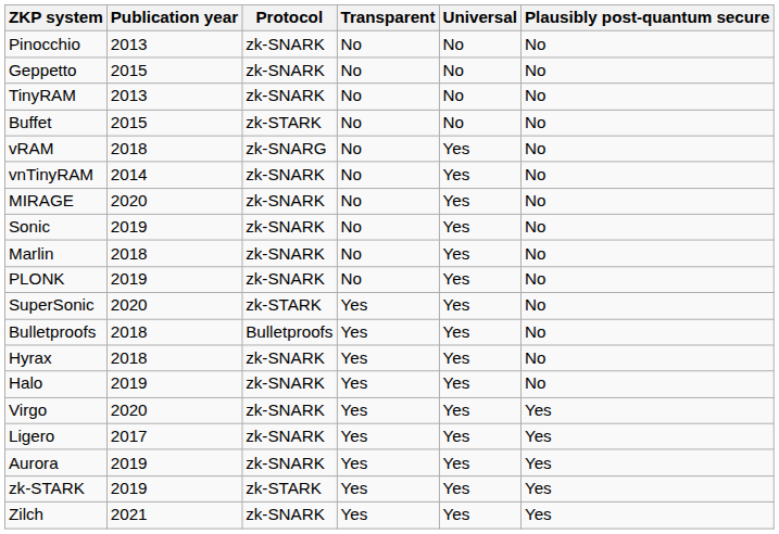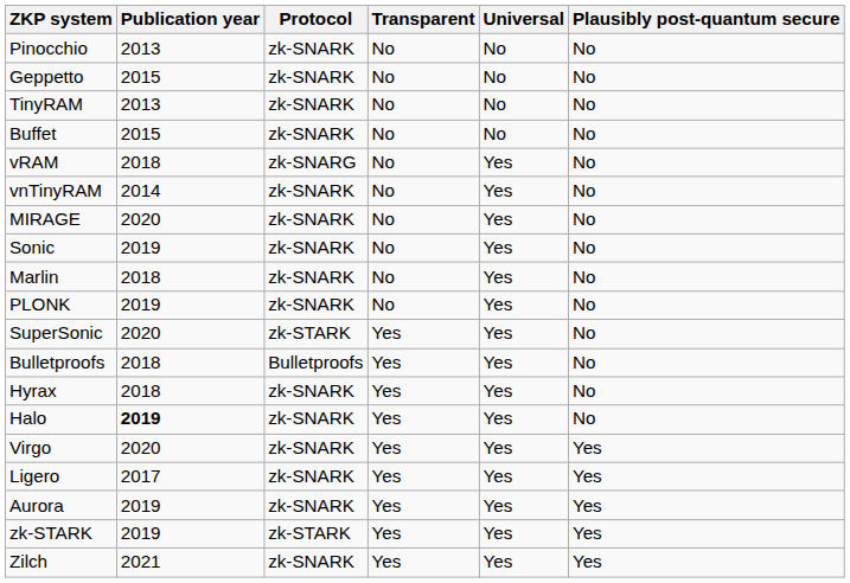Buffet | Protocol: zk-STARK -> zk-SNARK
Halo | Publication year: normal -> bold
